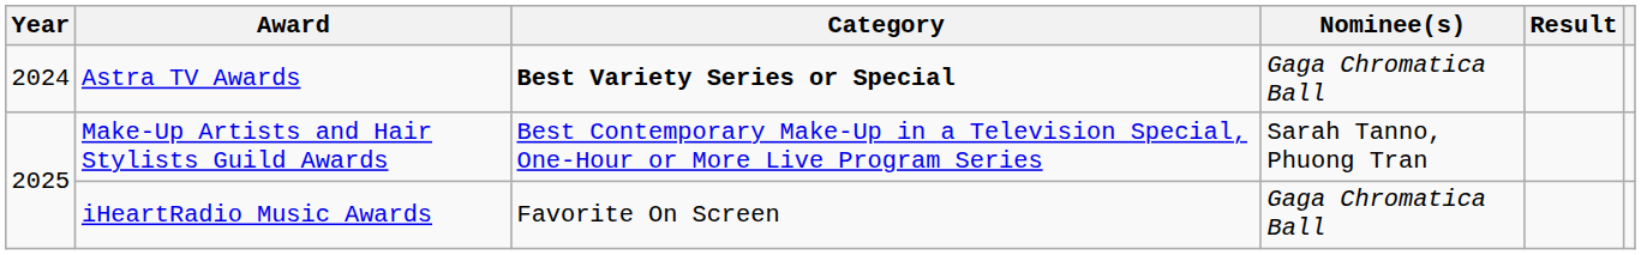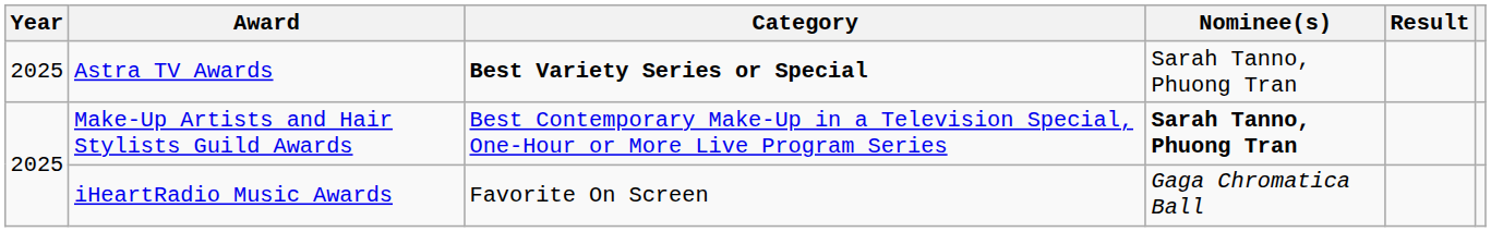Astra TV Awards | Year: 2024 -> 2025
Astra TV Awards | Nominee(s): Gaga Chromatica Ball -> Sarah Tanno, Phuong Tran
Make-Up Artists and Hair Stylists Guild Awards | Nominee(s): normal -> bold
